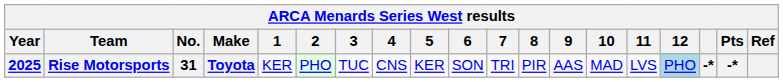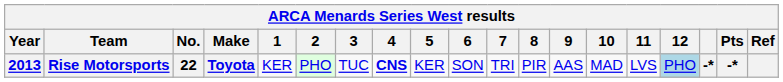Rise Motorsports | Year: 2025 -> 2013
Rise Motorsports | No.: 31 -> 22
Rise Motorsports | 4: normal -> bold
